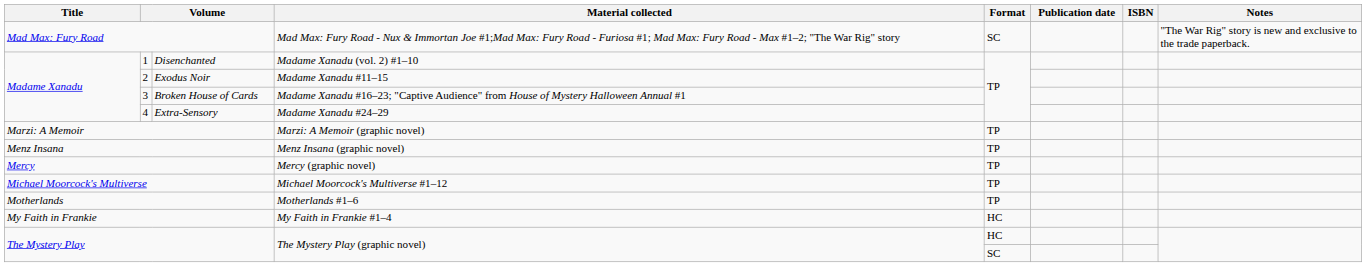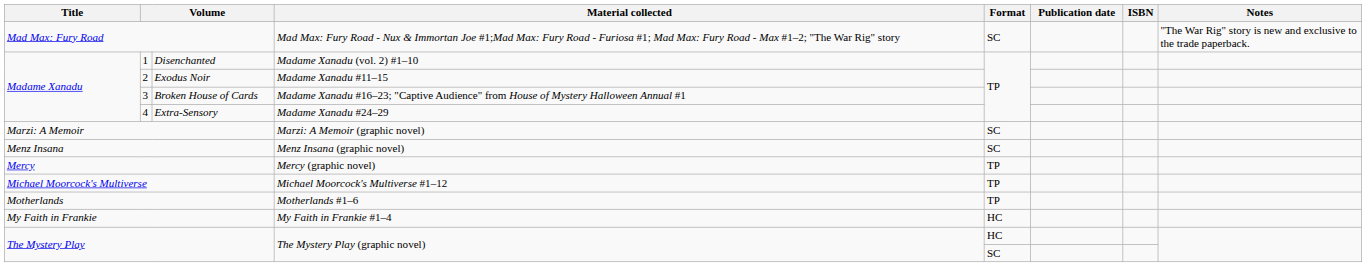Marzi: A Memoir | Format: TP -> SC
Menz Insana | Format: TP -> SC
